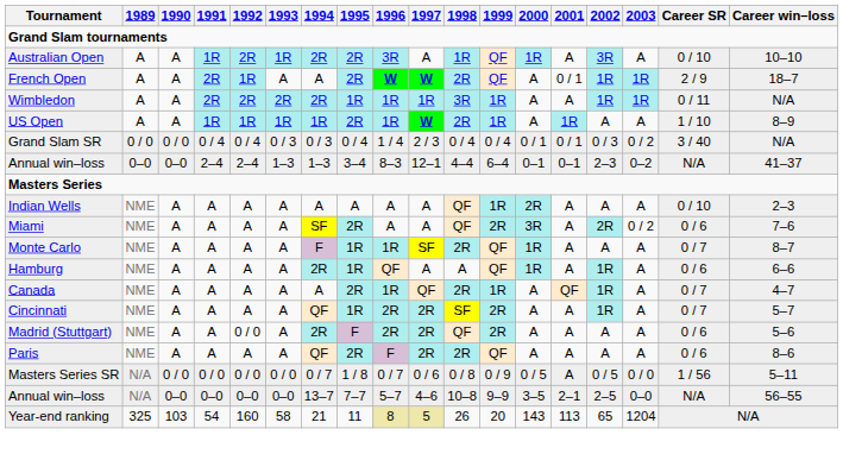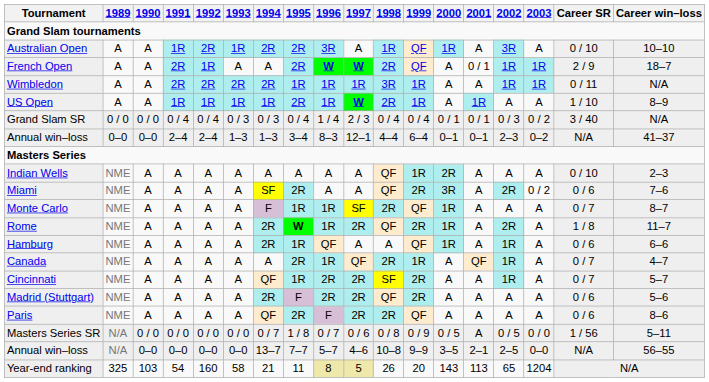+ row: Rome | NME | A | A | A | A | 2R | W | 1R | 2R | QF | 2R | 1R | A | 2R | A | 1 / 8 | 11–7
Madrid (Stuttgart) | 1992: 0 / 0 -> A
